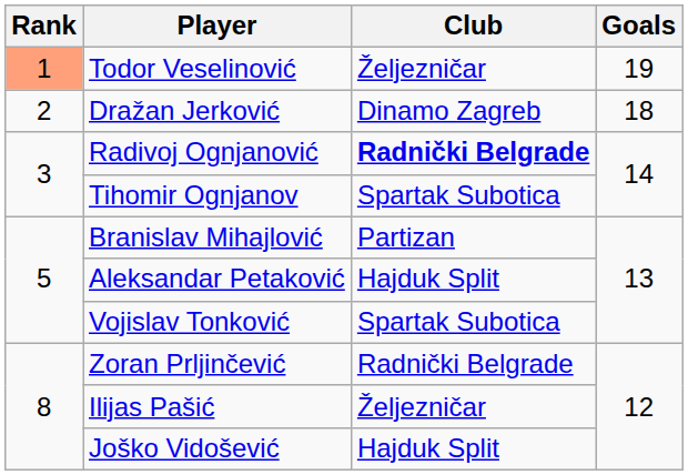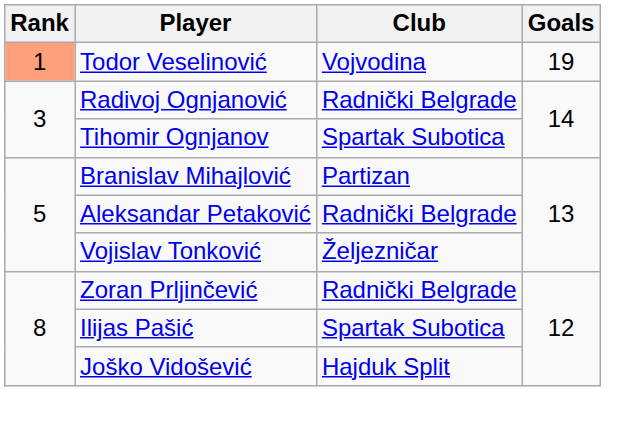Todor Veselinović | Club: Željezničar -> Vojvodina
- row: 2 | Dražan Jerković | Dinamo Zagreb | 18
Radivoj Ognjanović | Club: bold -> normal
Aleksandar Petaković | Club: Hajduk Split -> Radnički Belgrade
Vojislav Tonković | Club: Spartak Subotica -> Željezničar
Ilijas Pašić | Club: Željezničar -> Spartak Subotica
